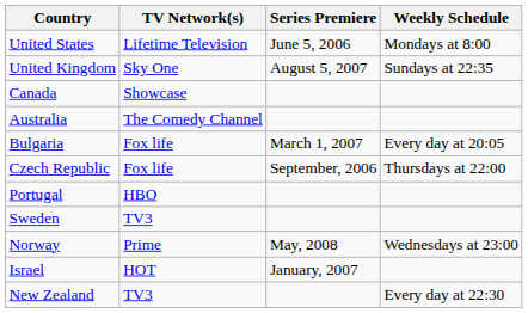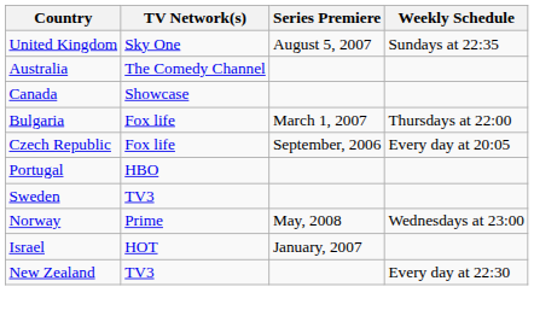- row: United States | Lifetime Television | June 5, 2006 | Mondays at 8:00
rows swapped: Australia <-> Canada
Bulgaria | Weekly Schedule: Every day at 20:05 -> Thursdays at 22:00
Czech Republic | Weekly Schedule: Thursdays at 22:00 -> Every day at 20:05
